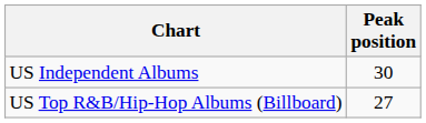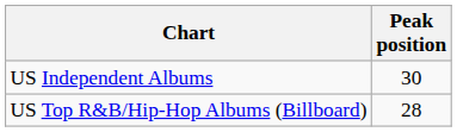US Top R&B/Hip-Hop Albums (Billboard) | Peak position: 27 -> 28
